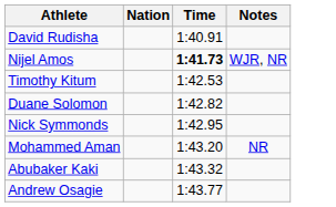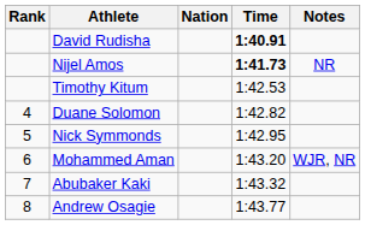+ column: Rank | 4 | 5 | 6 | 7 | 8
David Rudisha | Time: normal -> bold
Nijel Amos | Notes: WJR, NR -> NR
Mohammed Aman | Notes: NR -> WJR, NR
